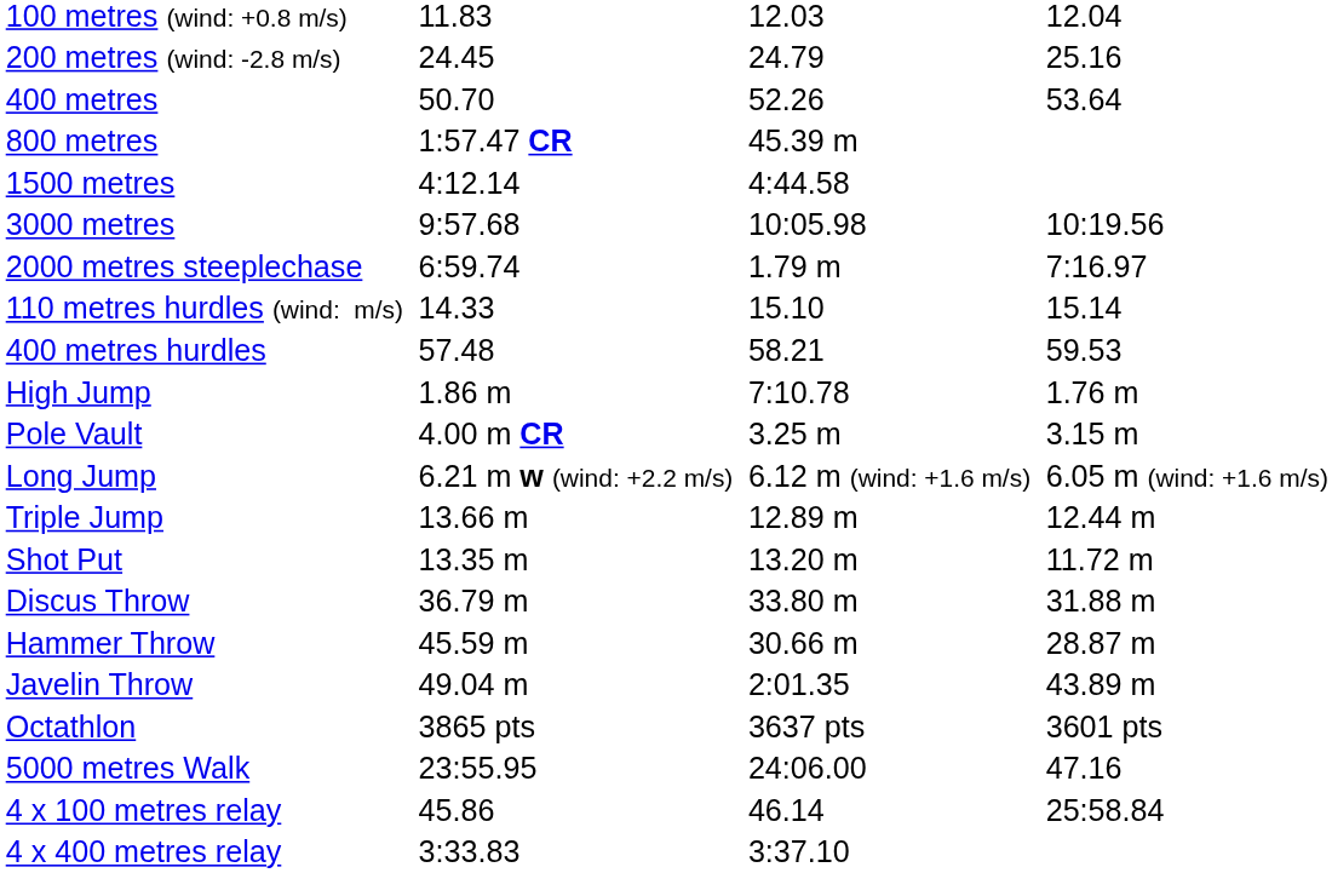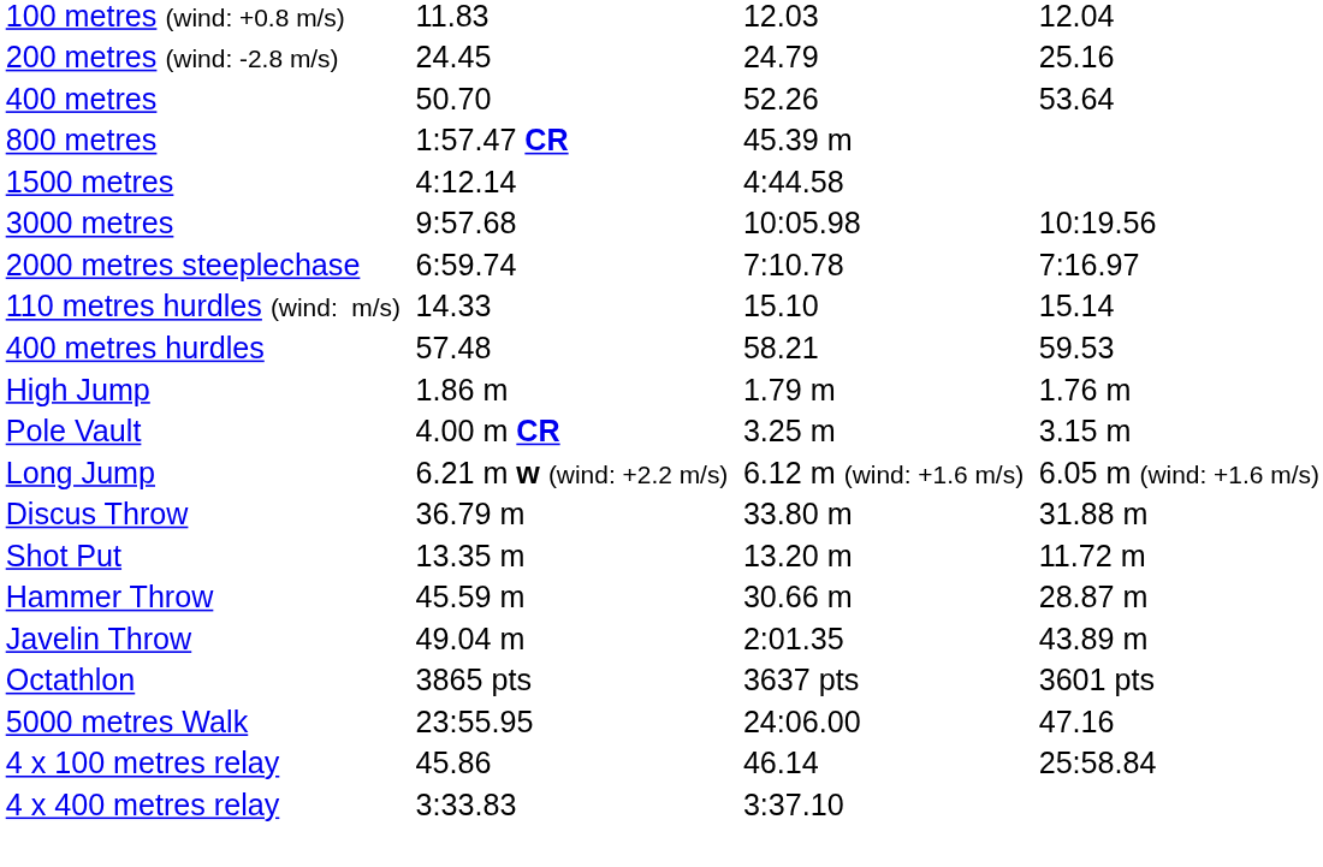2000 metres steeplechase | column 5: 1.79 m -> 7:10.78
High Jump | column 5: 7:10.78 -> 1.79 m
- row: Triple Jump | 13.66 m | 12.89 m | 12.44 m
rows swapped: Shot Put <-> Discus Throw
